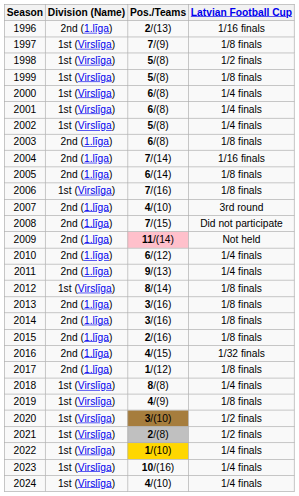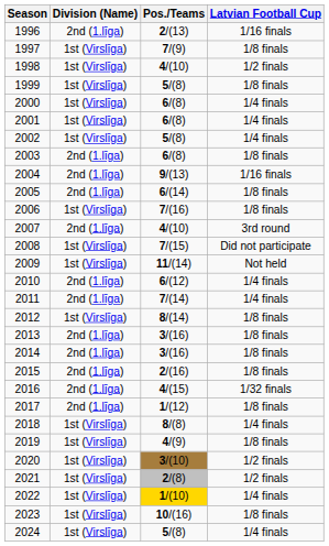1998 | Pos./Teams: 5/(8) -> 4/(10)
2004 | Pos./Teams: 7/(14) -> 9/(13)
2008 | Division (Name): 2nd (1.līga) -> 1st (Virslīga)
2009 | Division (Name): 2nd (1.līga) -> 1st (Virslīga)
2009 | Pos./Teams: pink background -> no background
2011 | Pos./Teams: 9/(13) -> 7/(14)
2023 | Latvian Football Cup: 1/4 finals -> 1/8 finals
2024 | Pos./Teams: 4/(10) -> 5/(8)
